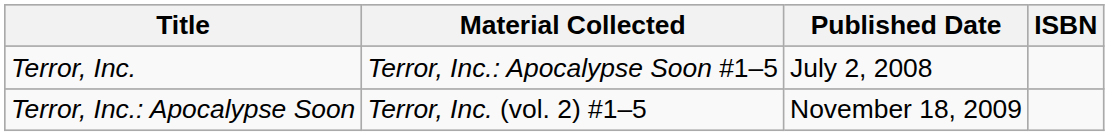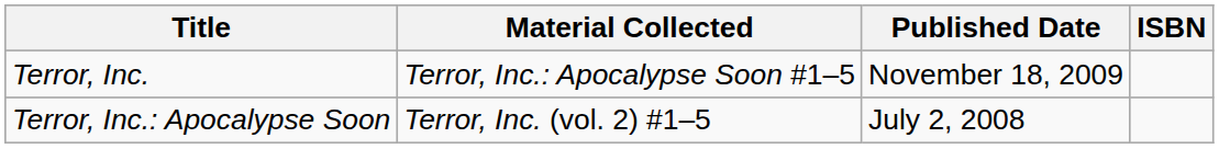Terror, Inc. | Published Date: July 2, 2008 -> November 18, 2009
Terror, Inc.: Apocalypse Soon | Published Date: November 18, 2009 -> July 2, 2008
